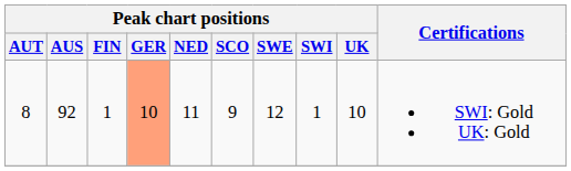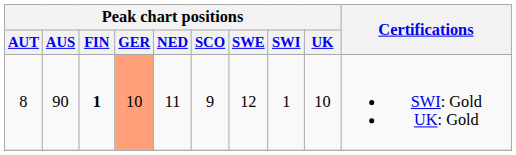8 | Peak chart positions / AUS: 92 -> 90
8 | Peak chart positions / FIN: normal -> bold
